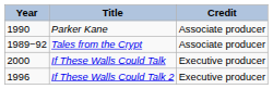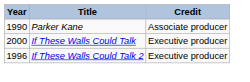- row: 1989−92 | Tales from the Crypt | Associate producer
